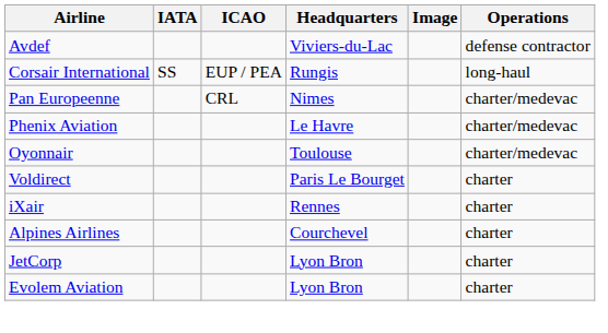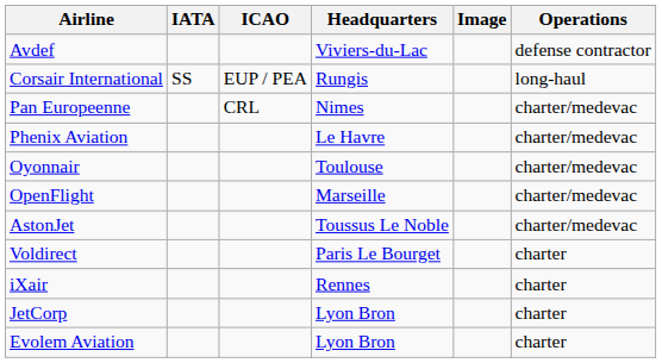+ row: OpenFlight | Marseille | charter/medevac
+ row: AstonJet | Toussus Le Noble | charter/medevac
- row: Alpines Airlines | Courchevel | charter
